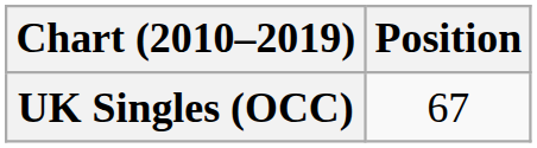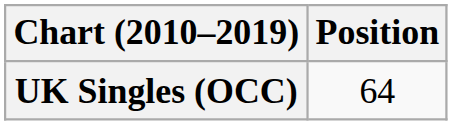UK Singles (OCC) | Position: 67 -> 64
